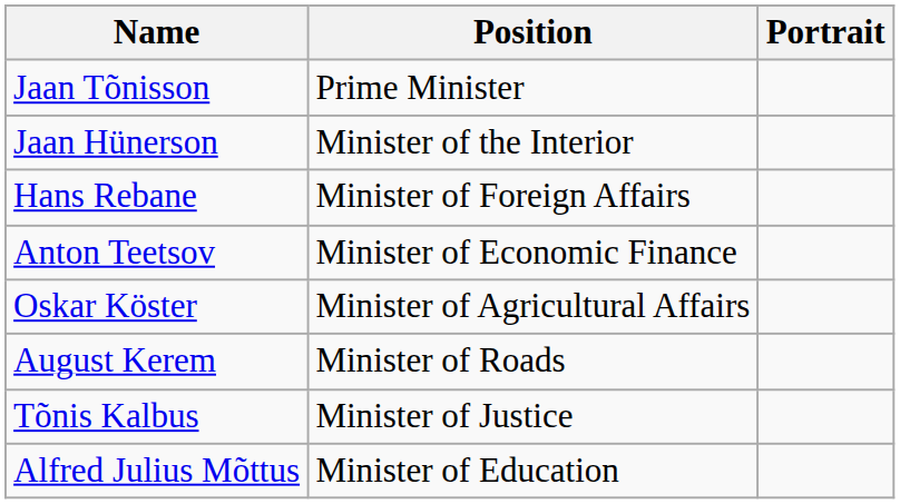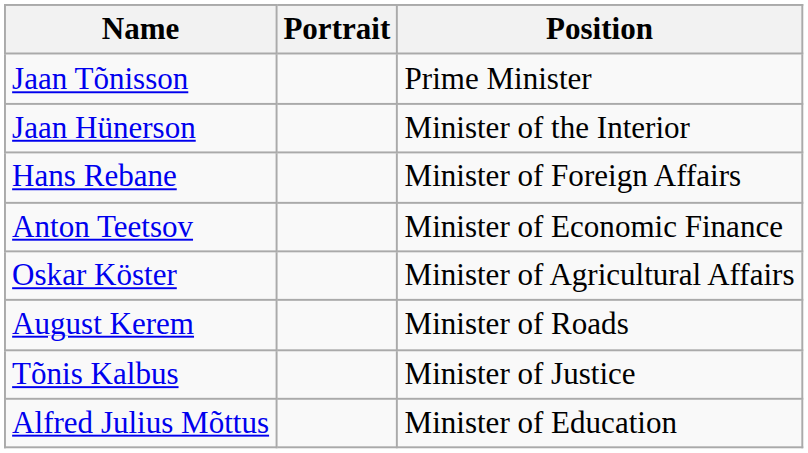columns swapped: Portrait <-> Position
